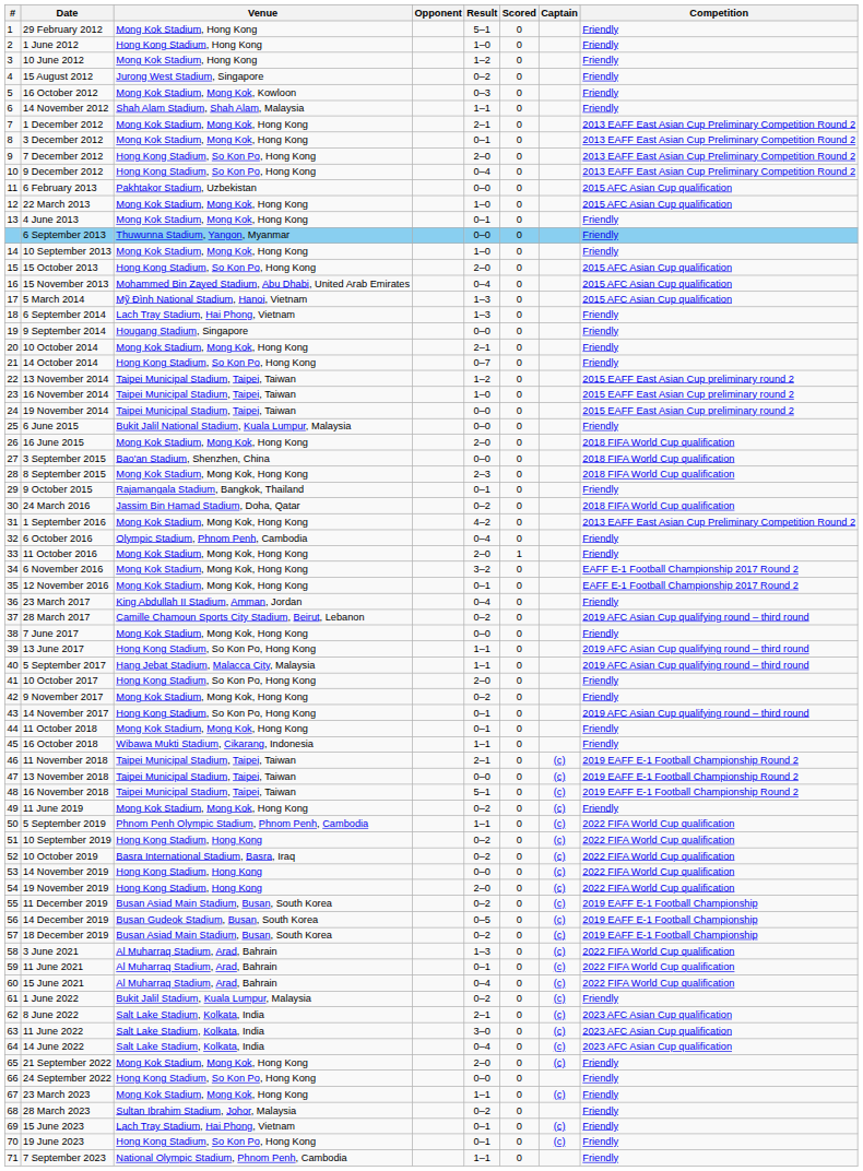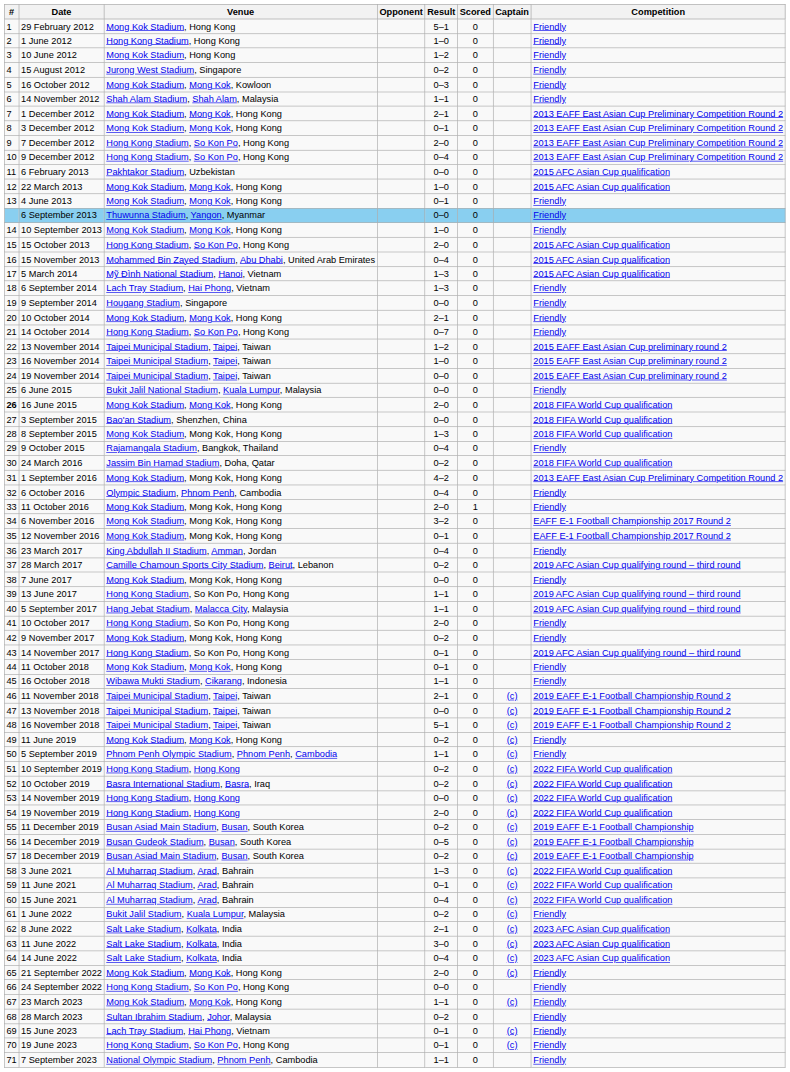16 June 2015 | #: normal -> bold
8 September 2015 | Result: 2–3 -> 1–3
9 October 2015 | Result: 0–1 -> 0–4
5 September 2019 | Competition: 2022 FIFA World Cup qualification -> Friendly
